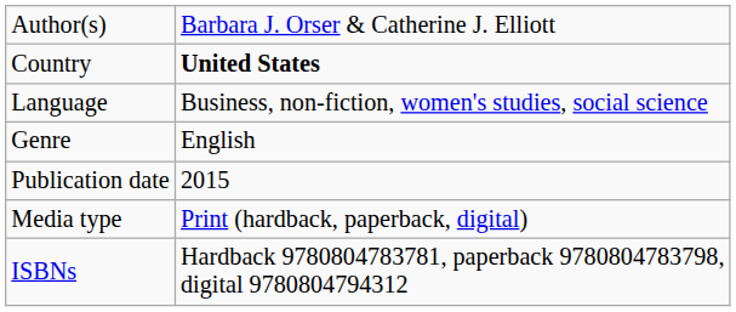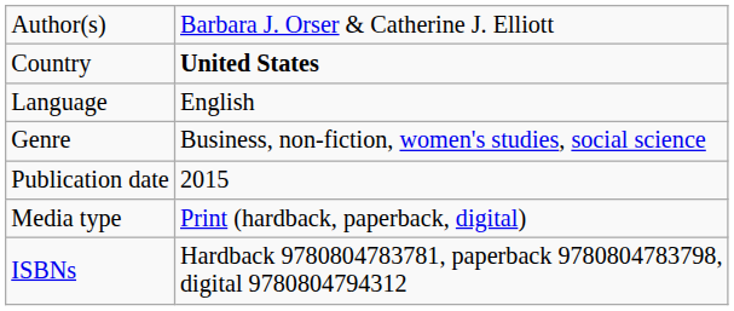Language | column 2: Business, non-fiction, women's studies, social science -> English
Genre | column 2: English -> Business, non-fiction, women's studies, social science
